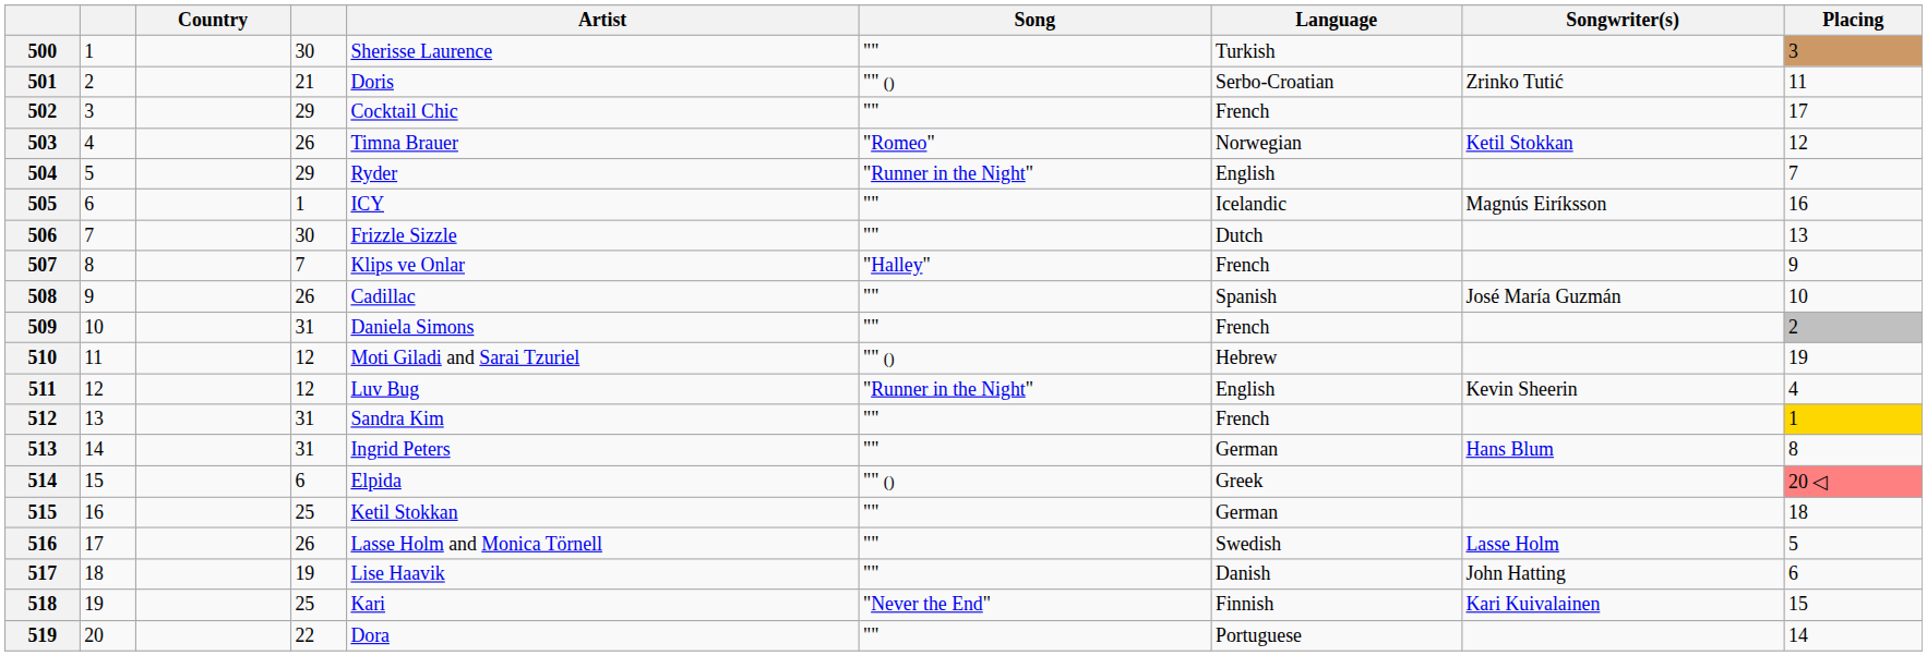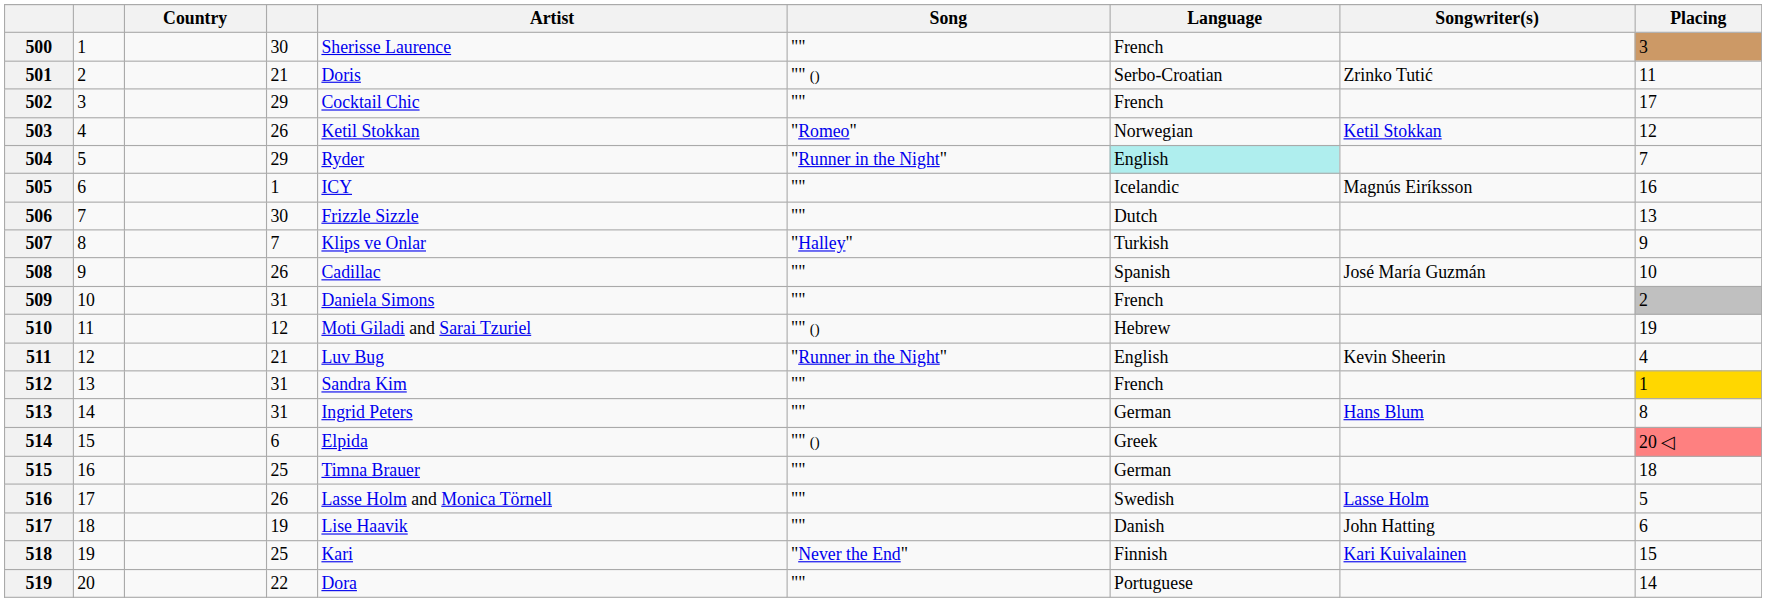500 | Language: Turkish -> French
503 | Artist: Timna Brauer -> Ketil Stokkan
504 | Language: no background -> paleturquoise background
507 | Language: French -> Turkish
511 | column 4: 12 -> 21
515 | Artist: Ketil Stokkan -> Timna Brauer
